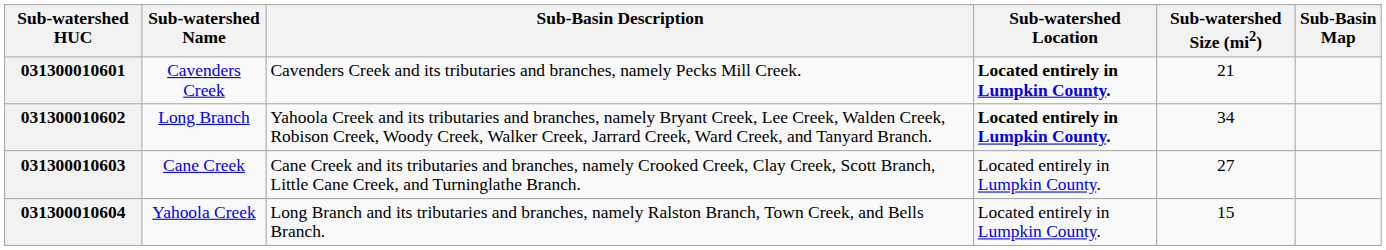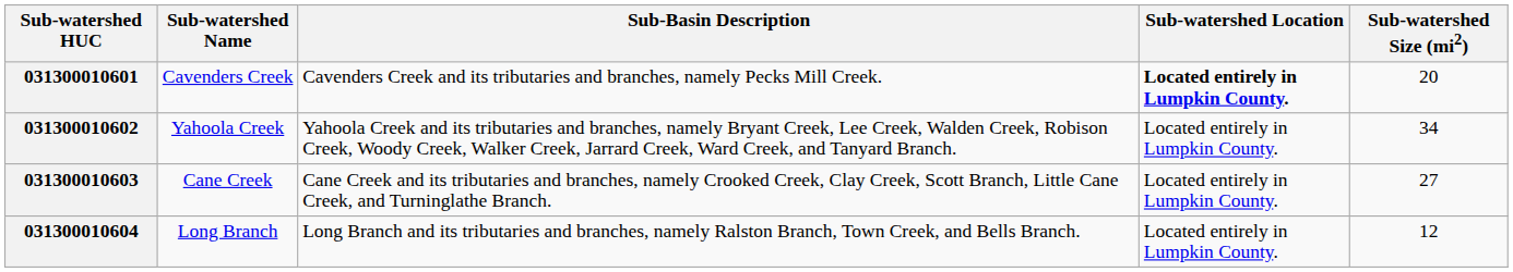- column: Sub-Basin Map
031300010601 | Sub-watershed Size (mi2): 21 -> 20
031300010602 | Sub-watershed Name: Long Branch -> Yahoola Creek
031300010602 | Sub-watershed Location: bold -> normal
031300010604 | Sub-watershed Name: Yahoola Creek -> Long Branch
031300010604 | Sub-watershed Size (mi2): 15 -> 12
